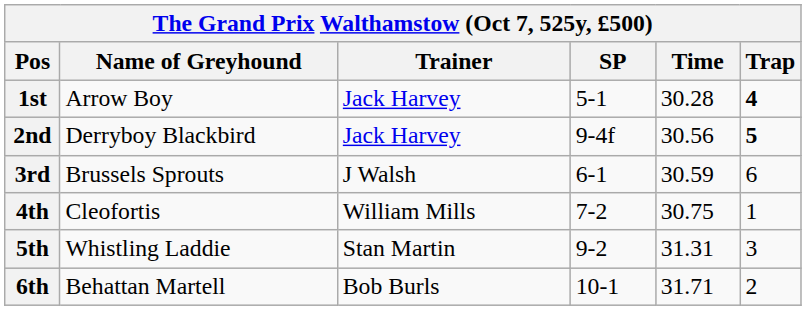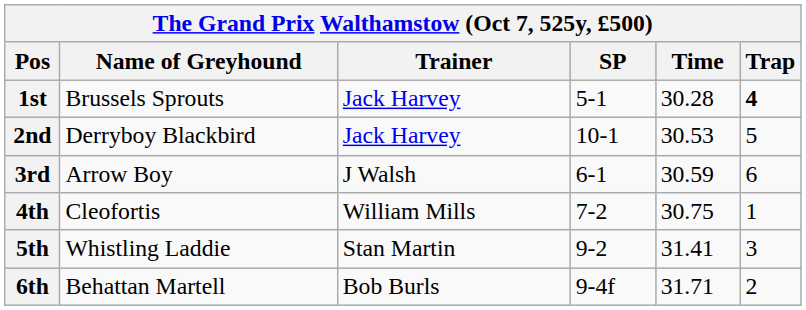1st | Name of Greyhound: Arrow Boy -> Brussels Sprouts
2nd | SP: 9-4f -> 10-1
2nd | Time: 30.56 -> 30.53
2nd | Trap: bold -> normal
3rd | Name of Greyhound: Brussels Sprouts -> Arrow Boy
5th | Time: 31.31 -> 31.41
6th | SP: 10-1 -> 9-4f
